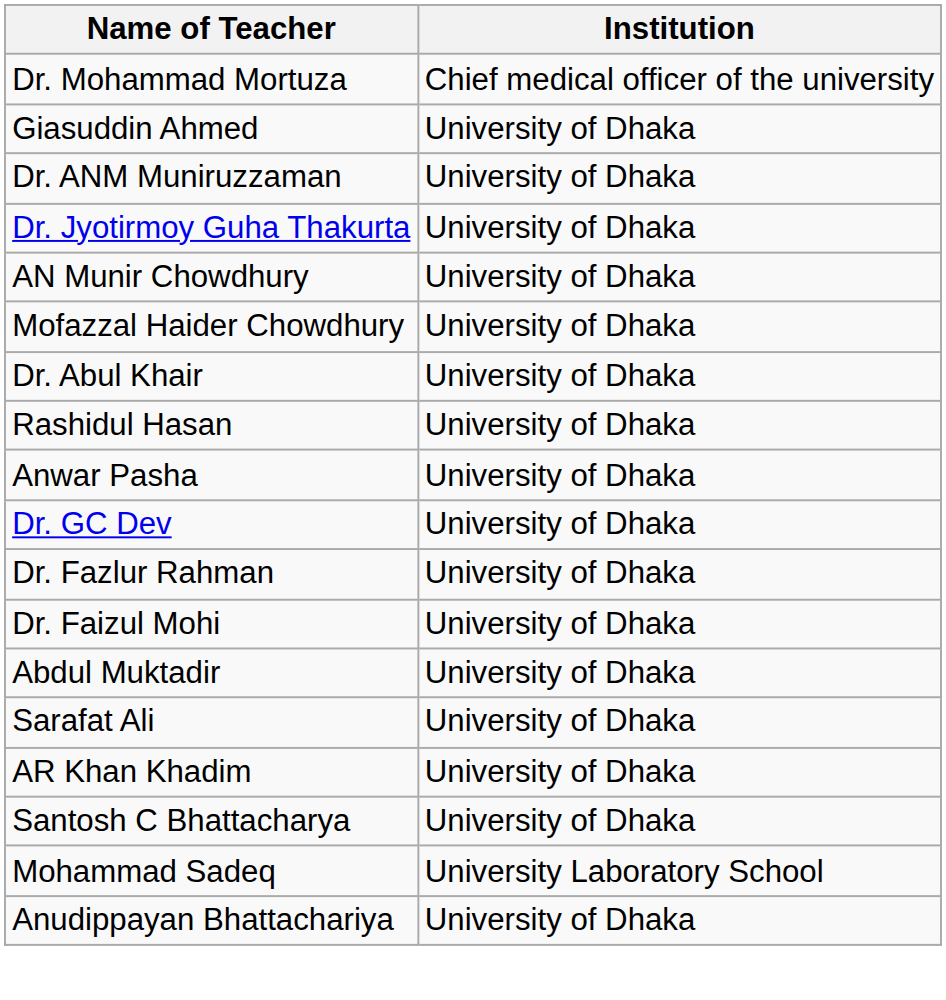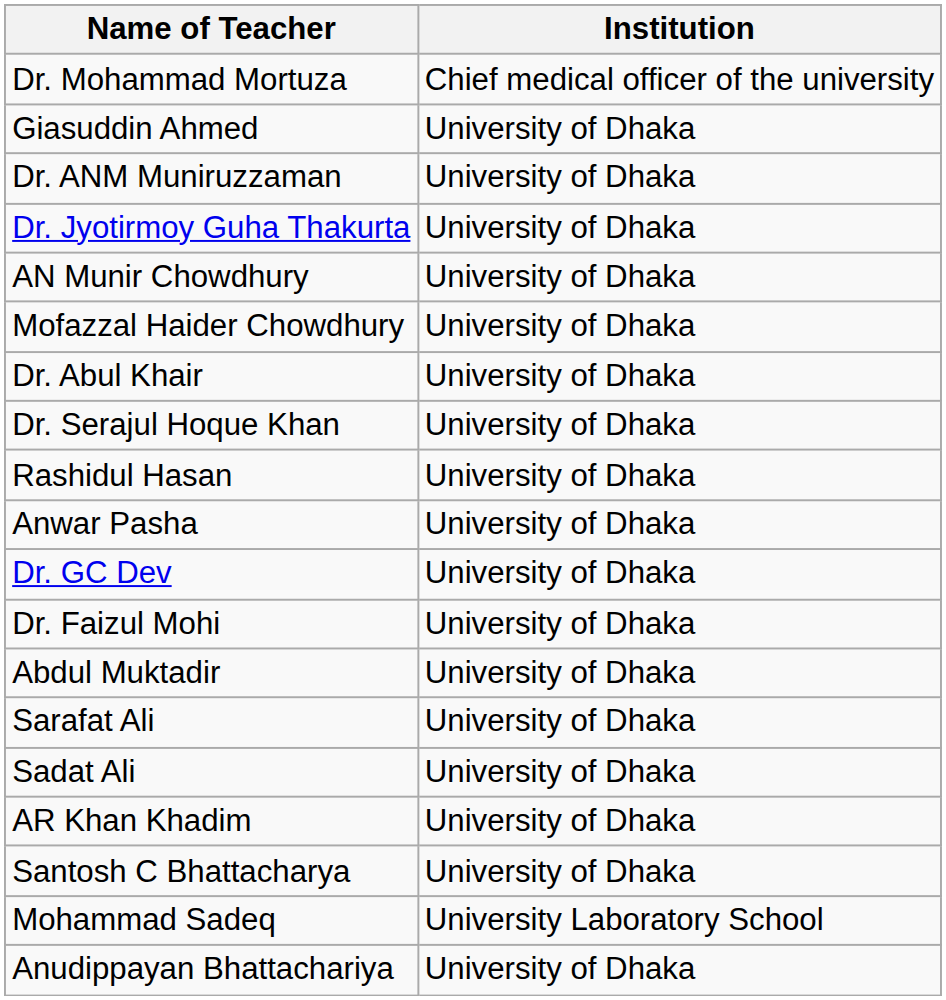+ row: Dr. Serajul Hoque Khan | University of Dhaka
- row: Dr. Fazlur Rahman | University of Dhaka
+ row: Sadat Ali | University of Dhaka
